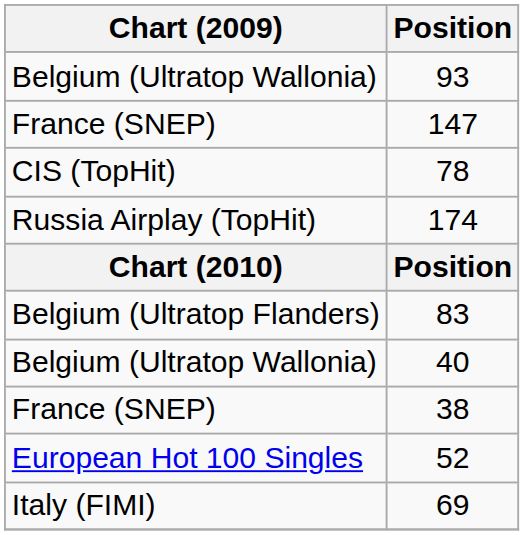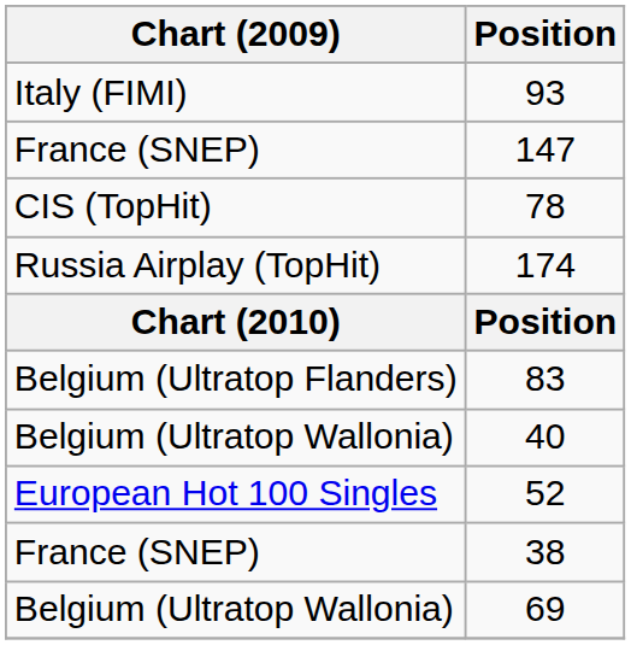93 | Chart (2009): Belgium (Ultratop Wallonia) -> Italy (FIMI)
rows swapped: 38 <-> 52
69 | Chart (2009): Italy (FIMI) -> Belgium (Ultratop Wallonia)
